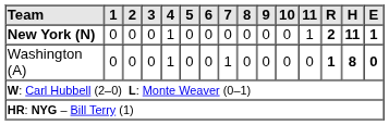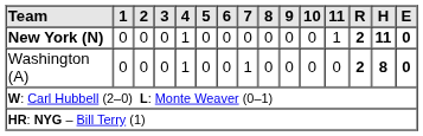New York (N) | E: 1 -> 0
Washington (A) | R: 1 -> 2
